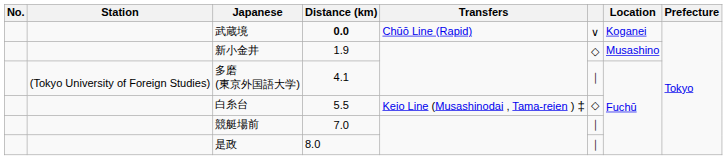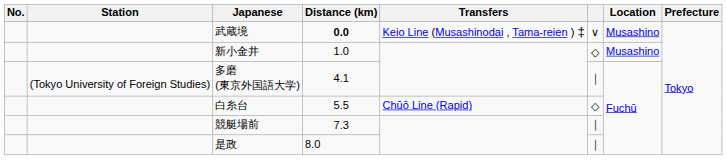武蔵境 | Transfers: Chūō Line (Rapid) -> Keio Line (Musashinodai , Tama-reien ) ‡
武蔵境 | Location: Koganei -> Musashino
新小金井 | Distance (km): 1.9 -> 1.0
白糸台 | Transfers: Keio Line (Musashinodai , Tama-reien ) ‡ -> Chūō Line (Rapid)
競艇場前 | Distance (km): 7.0 -> 7.3
